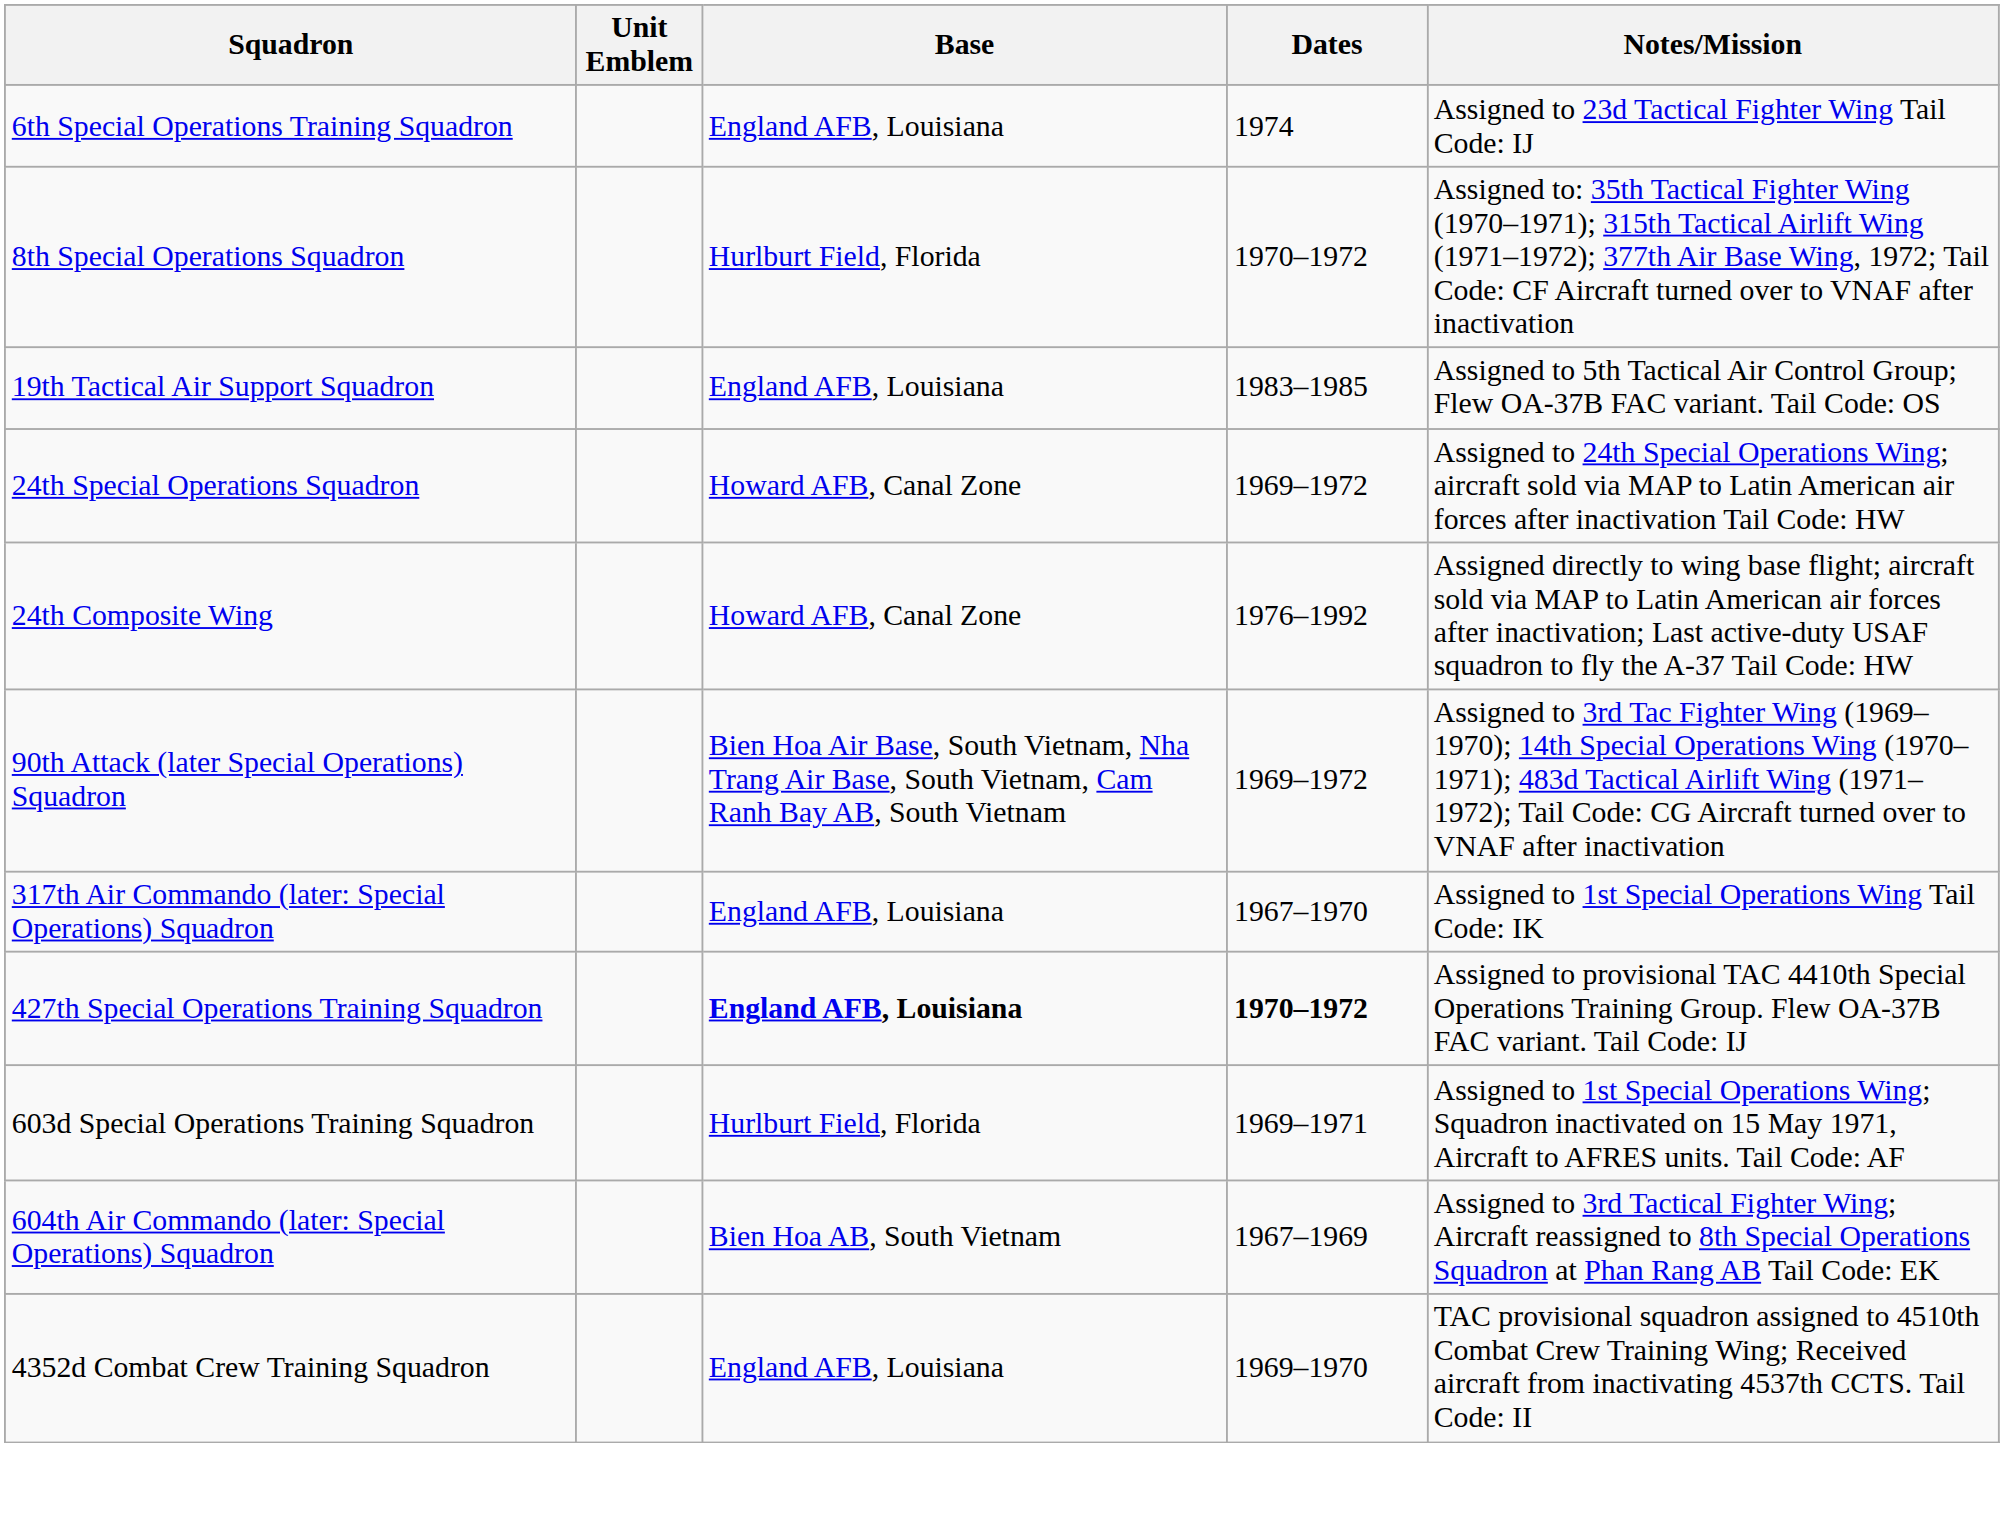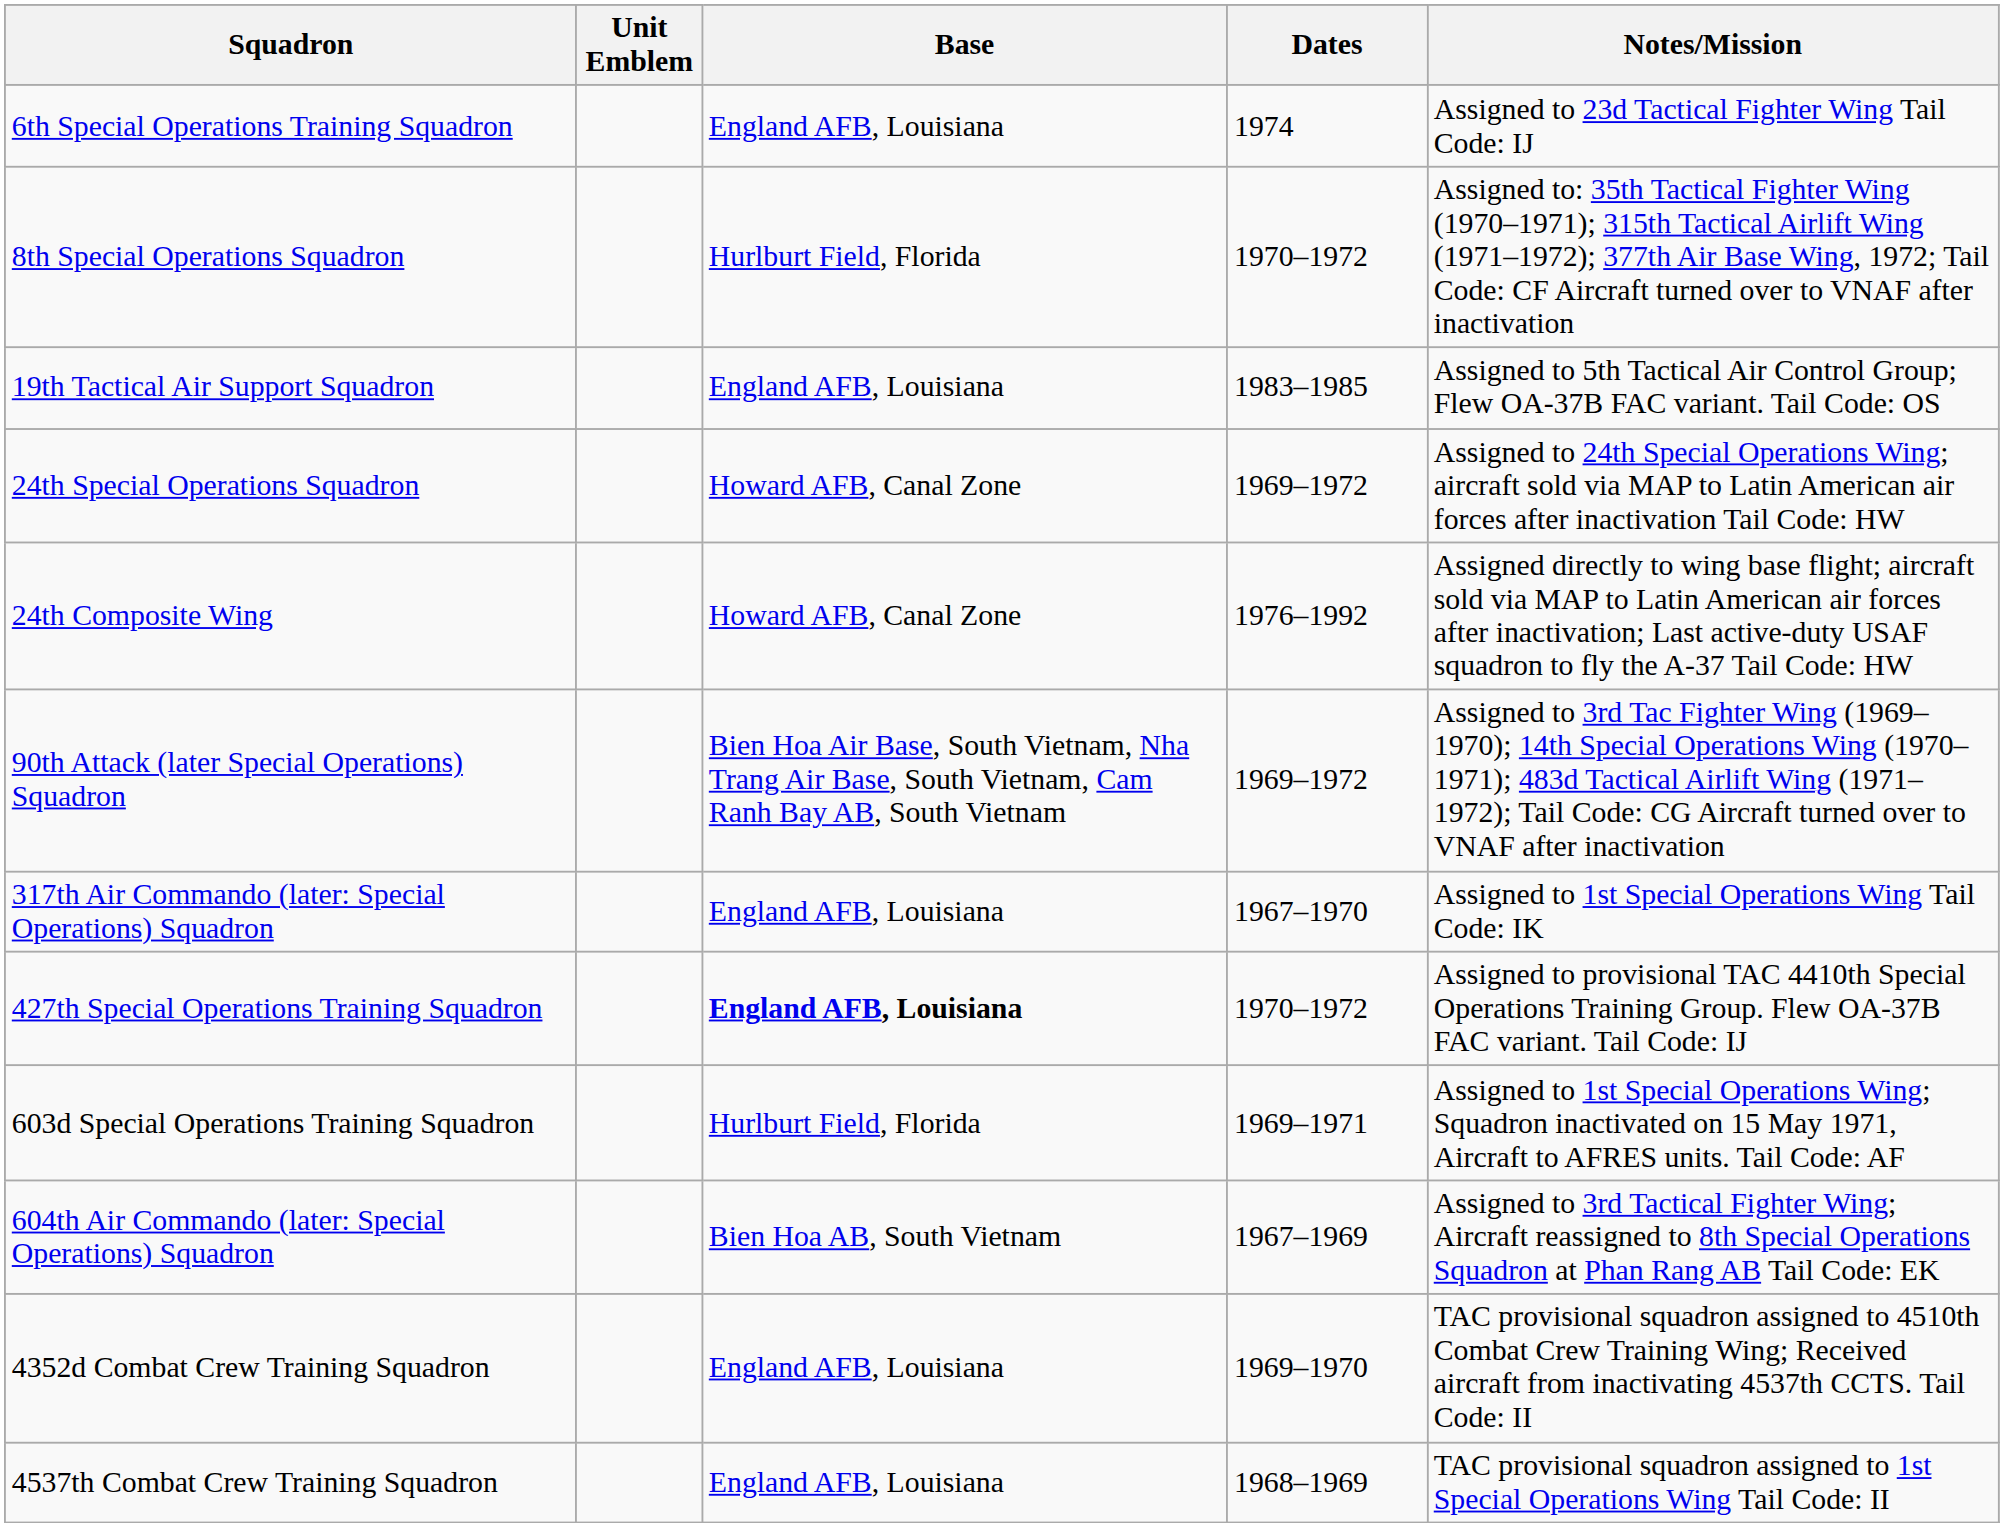427th Special Operations Training Squadron | Dates: bold -> normal
+ row: 4537th Combat Crew Training Squadron | England AFB, Louisiana | 1968–1969 | TAC provisional squadron assigned to 1st Special Operations Wing Tail Code: II
